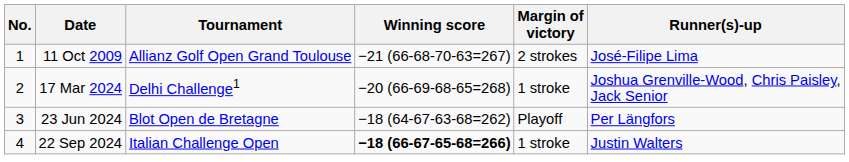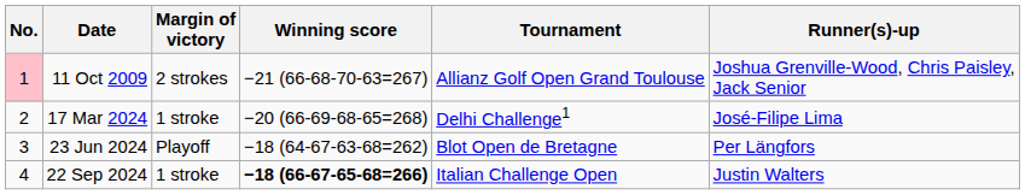columns swapped: Tournament <-> Margin of victory
11 Oct 2009 | No.: no background -> pink background
11 Oct 2009 | Runner(s)-up: José-Filipe Lima -> Joshua Grenville-Wood, Chris Paisley, Jack Senior
17 Mar 2024 | Runner(s)-up: Joshua Grenville-Wood, Chris Paisley, Jack Senior -> José-Filipe Lima
